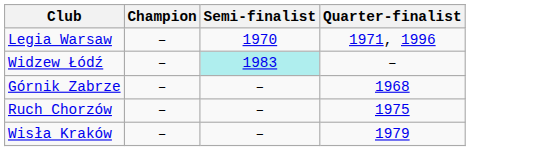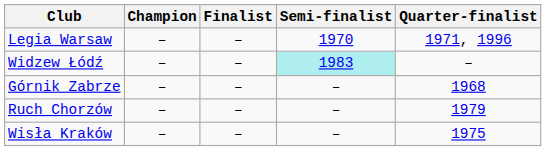+ column: Finalist | – | – | – | – | –
Ruch Chorzów | Quarter-finalist: 1975 -> 1979
Wisła Kraków | Quarter-finalist: 1979 -> 1975
